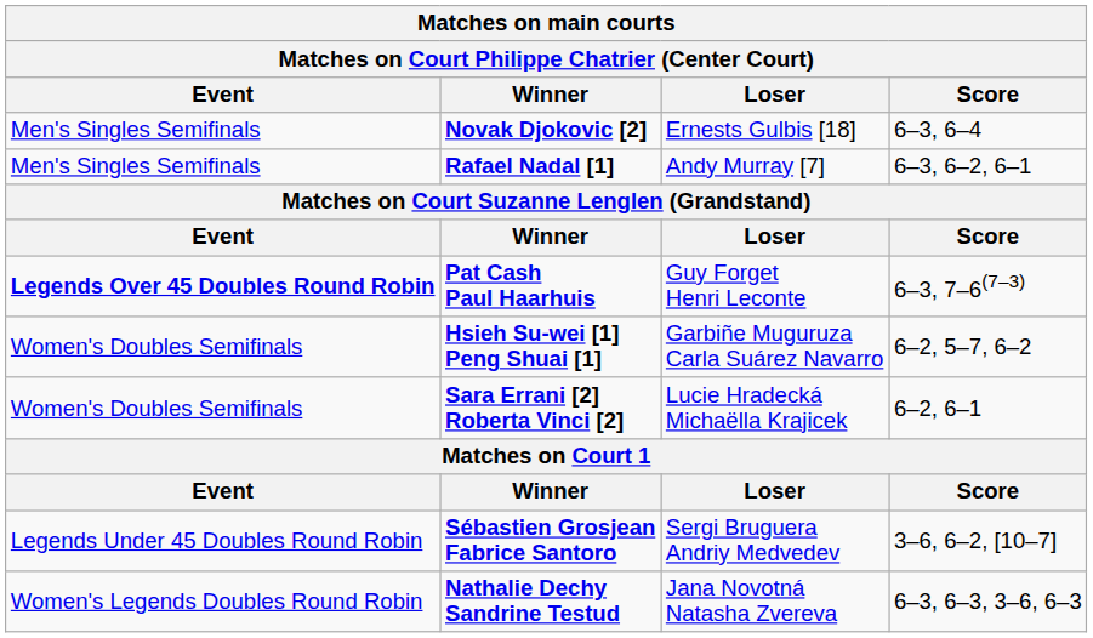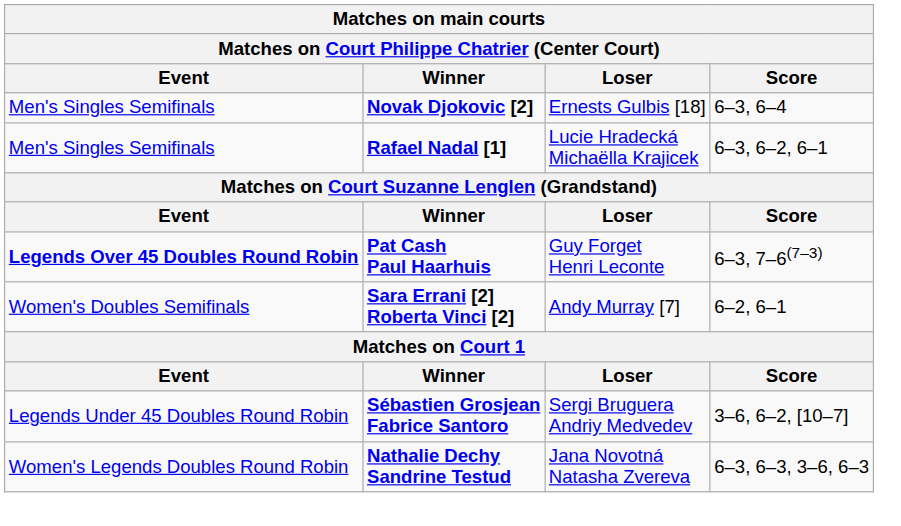Rafael Nadal [1] | Loser: Andy Murray [7] -> Lucie Hradecká Michaëlla Krajicek
- row: Women's Doubles Semifinals | Hsieh Su-wei [1] Peng Shuai [1] | Garbiñe Muguruza Carla Suárez Navarro | 6–2, 5–7, 6–2
Sara Errani [2] Roberta Vinci [2] | Loser: Lucie Hradecká Michaëlla Krajicek -> Andy Murray [7]
